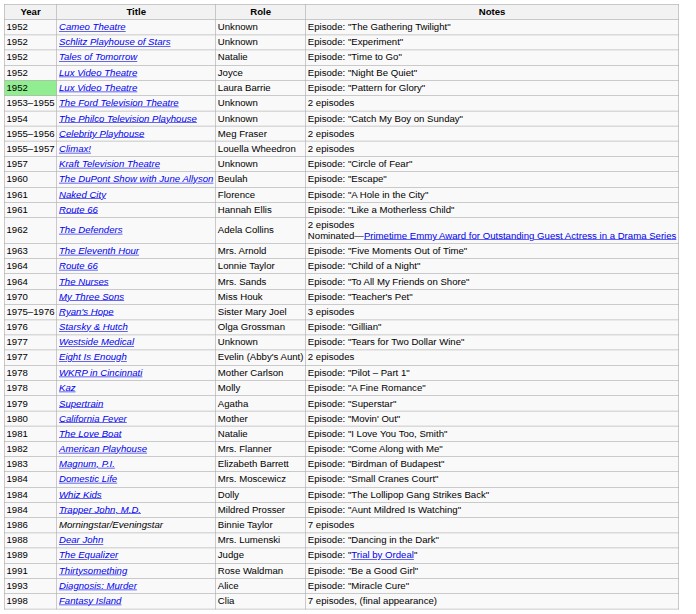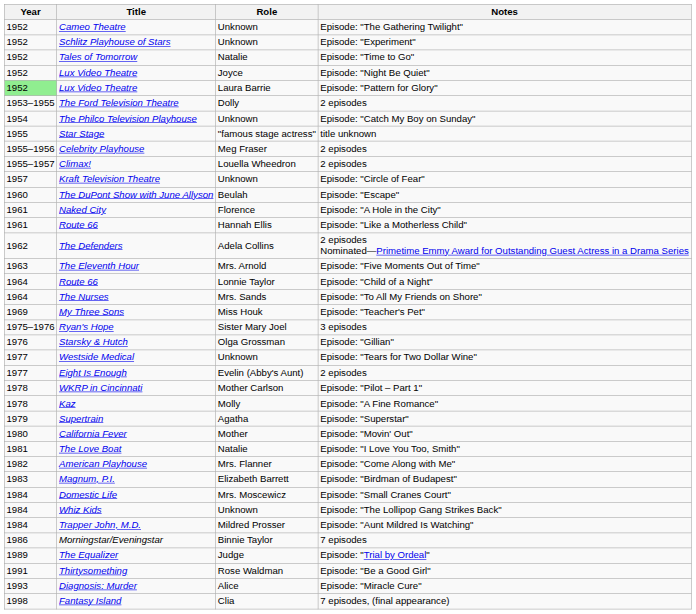The Ford Television Theatre | Role: Unknown -> Dolly
+ row: 1955 | Star Stage | "famous stage actress" | title unknown
My Three Sons | Year: 1970 -> 1969
Whiz Kids | Role: Dolly -> Unknown
- row: 1988 | Dear John | Mrs. Lumenski | Episode: "Dancing in the Dark"
